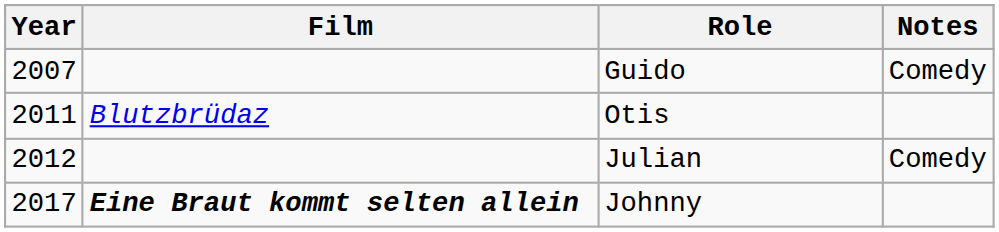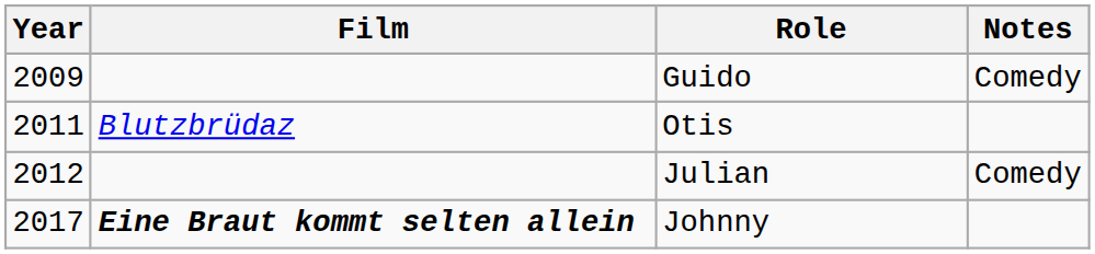Guido | Year: 2007 -> 2009
